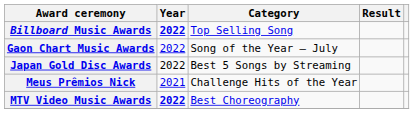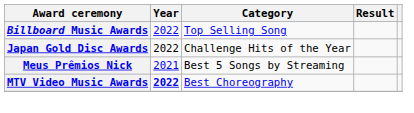Billboard Music Awards | Year: bold -> normal
- row: Gaon Chart Music Awards | 2022 | Song of the Year – July
Japan Gold Disc Awards | Category: Best 5 Songs by Streaming -> Challenge Hits of the Year
Meus Prêmios Nick | Category: Challenge Hits of the Year -> Best 5 Songs by Streaming
